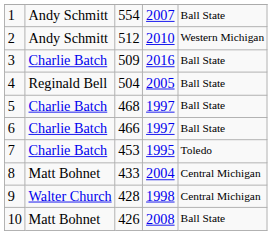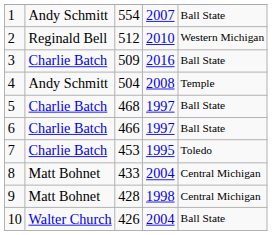2 | column 2: Andy Schmitt -> Reginald Bell
4 | column 2: Reginald Bell -> Andy Schmitt
4 | column 4: 2005 -> 2008
4 | column 5: Ball State -> Temple
9 | column 2: Walter Church -> Matt Bohnet
10 | column 2: Matt Bohnet -> Walter Church
10 | column 4: 2008 -> 2004
